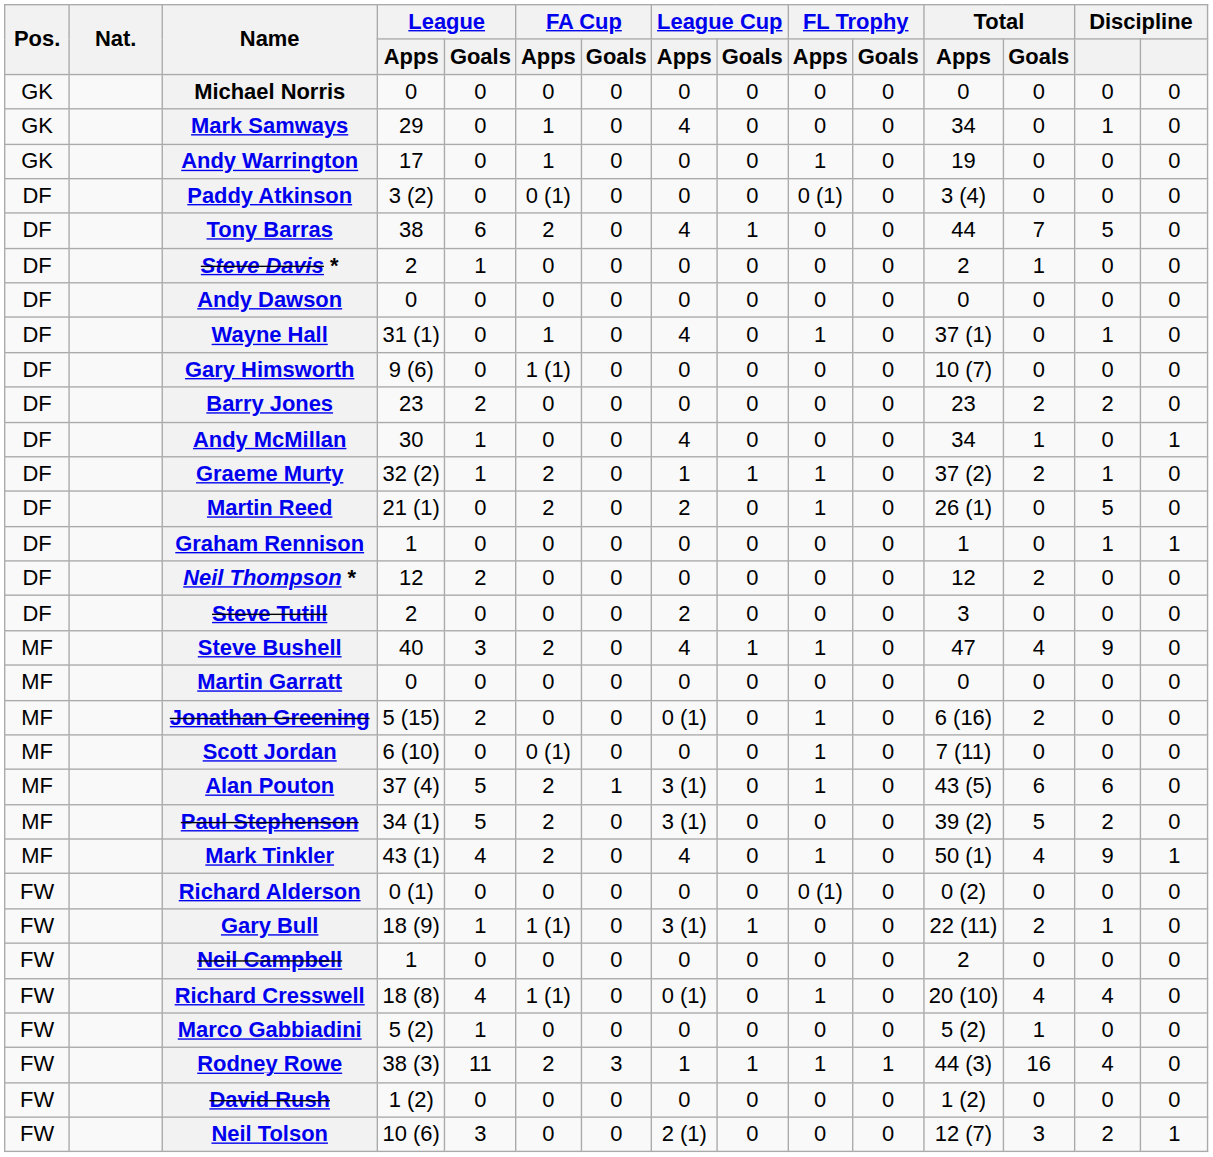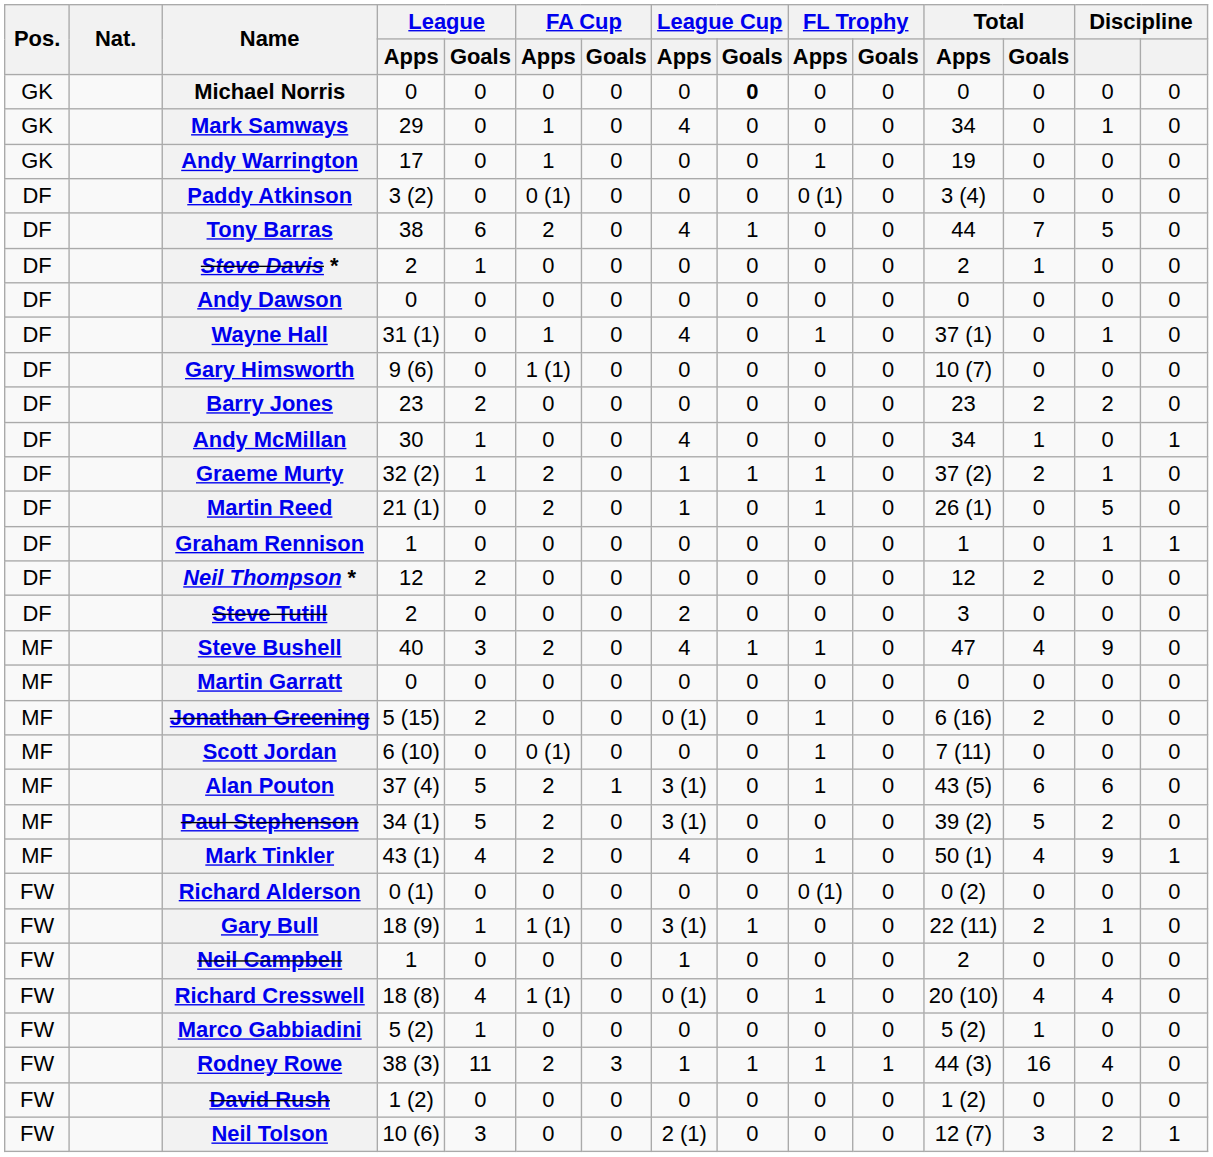Michael Norris | League Cup / Goals: normal -> bold
Martin Reed | League Cup / Apps: 2 -> 1
Neil Campbell | League Cup / Apps: 0 -> 1
